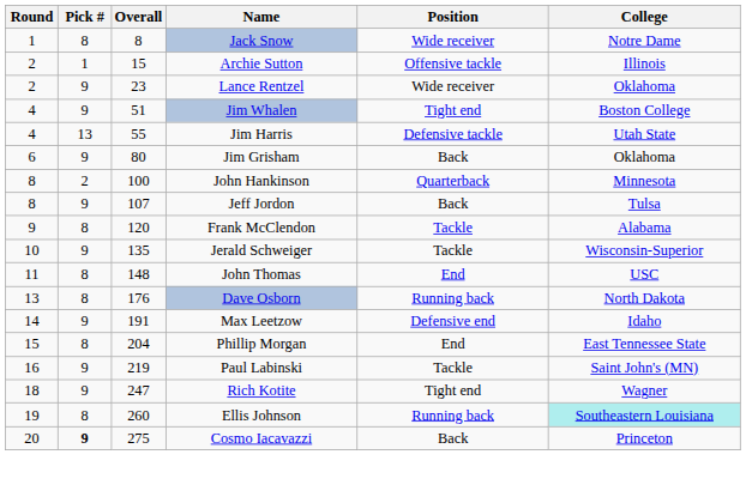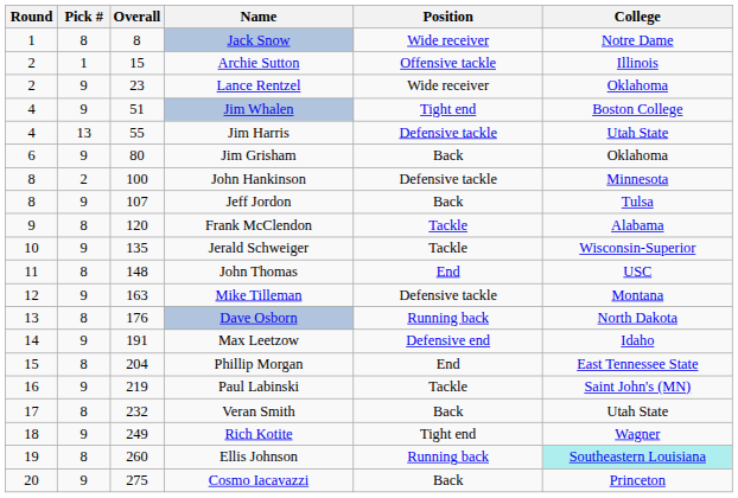John Hankinson | Position: Quarterback -> Defensive tackle
+ row: 12 | 9 | 163 | Mike Tilleman | Defensive tackle | Montana
+ row: 17 | 8 | 232 | Veran Smith | Back | Utah State
Rich Kotite | Overall: 247 -> 249
Cosmo Iacavazzi | Pick #: bold -> normal
